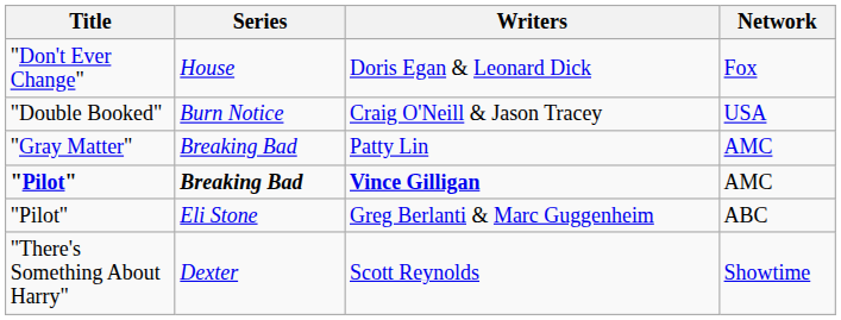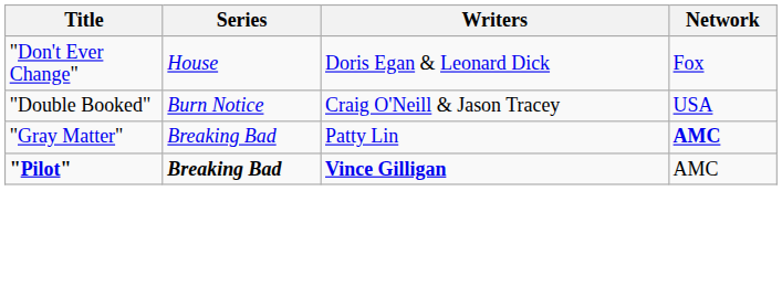Patty Lin | Network: normal -> bold
- row: "Pilot" | Eli Stone | Greg Berlanti & Marc Guggenheim | ABC
- row: "There's Something About Harry" | Dexter | Scott Reynolds | Showtime
